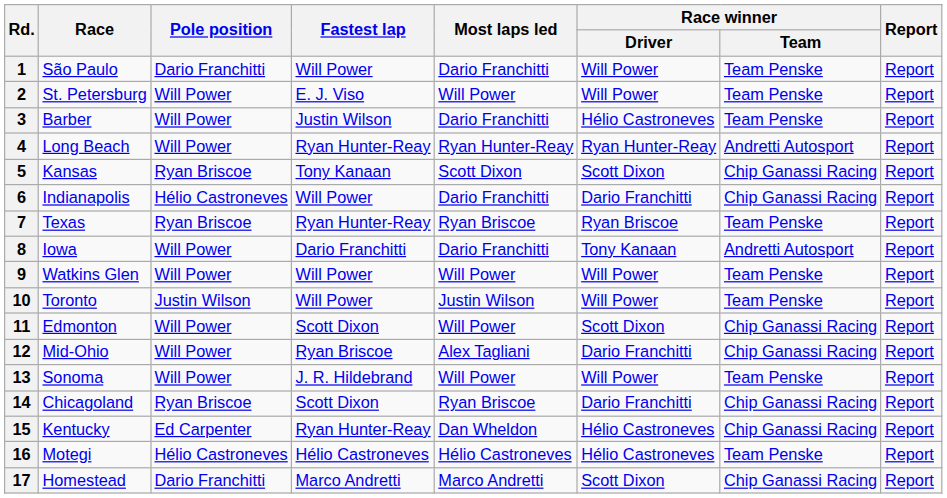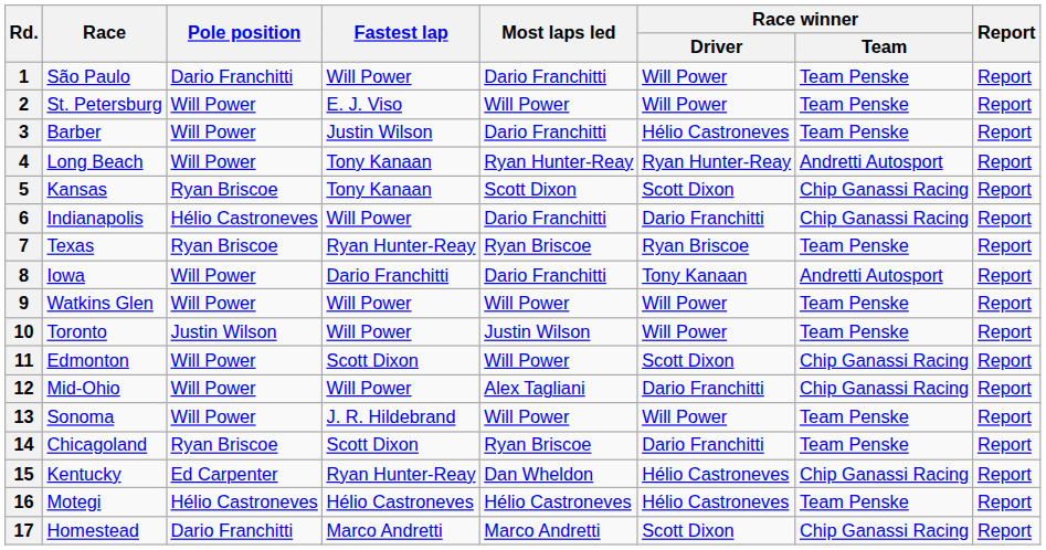4 | Fastest lap: Ryan Hunter-Reay -> Tony Kanaan
12 | Fastest lap: Ryan Briscoe -> Will Power
14 | Race winner / Team: Chip Ganassi Racing -> Team Penske
